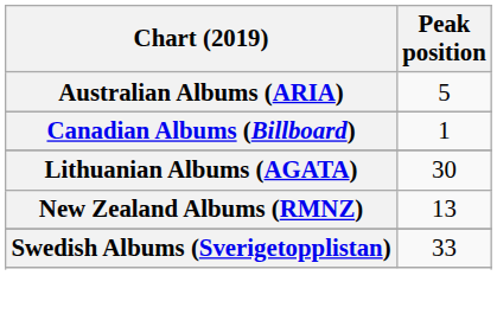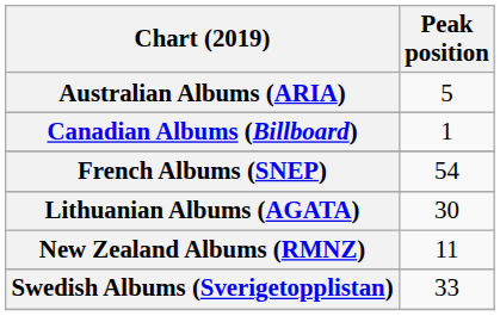+ row: French Albums (SNEP) | 54
New Zealand Albums (RMNZ) | Peak position: 13 -> 11
